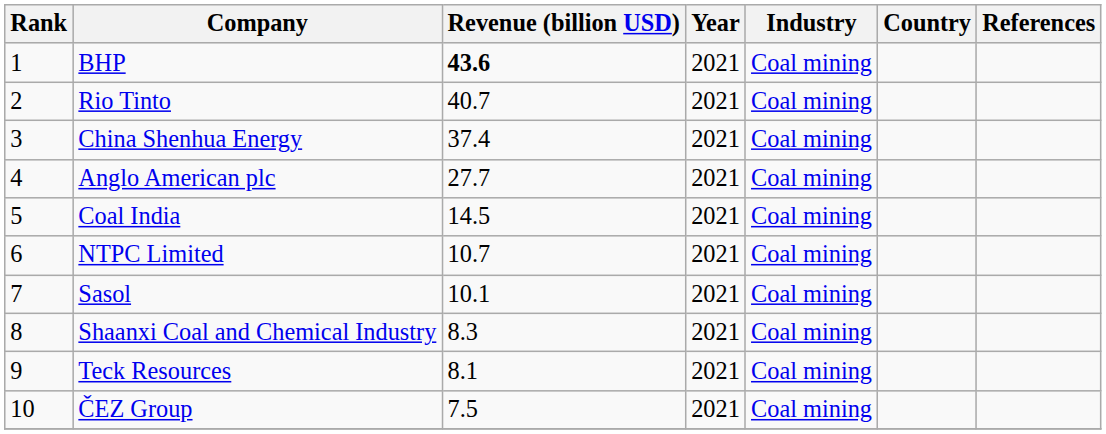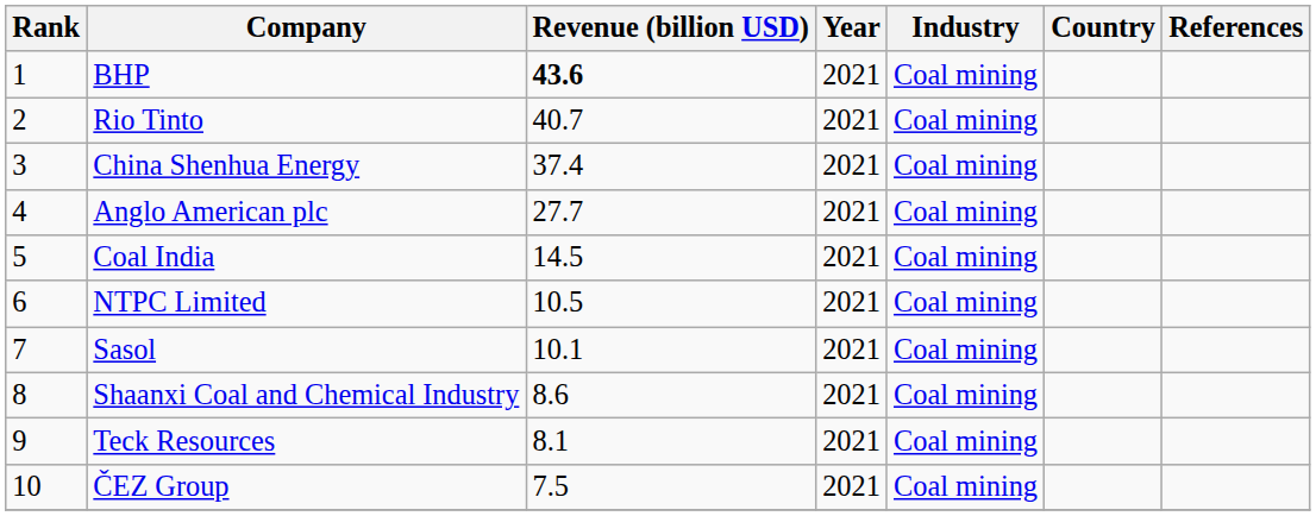NTPC Limited | Revenue (billion USD): 10.7 -> 10.5
Shaanxi Coal and Chemical Industry | Revenue (billion USD): 8.3 -> 8.6
